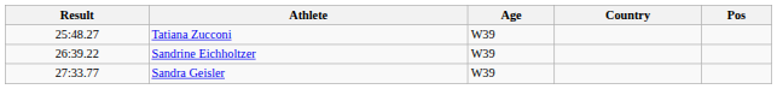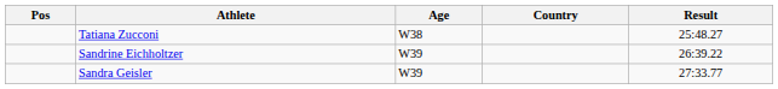columns swapped: Pos <-> Result
Tatiana Zucconi | Age: W39 -> W38
